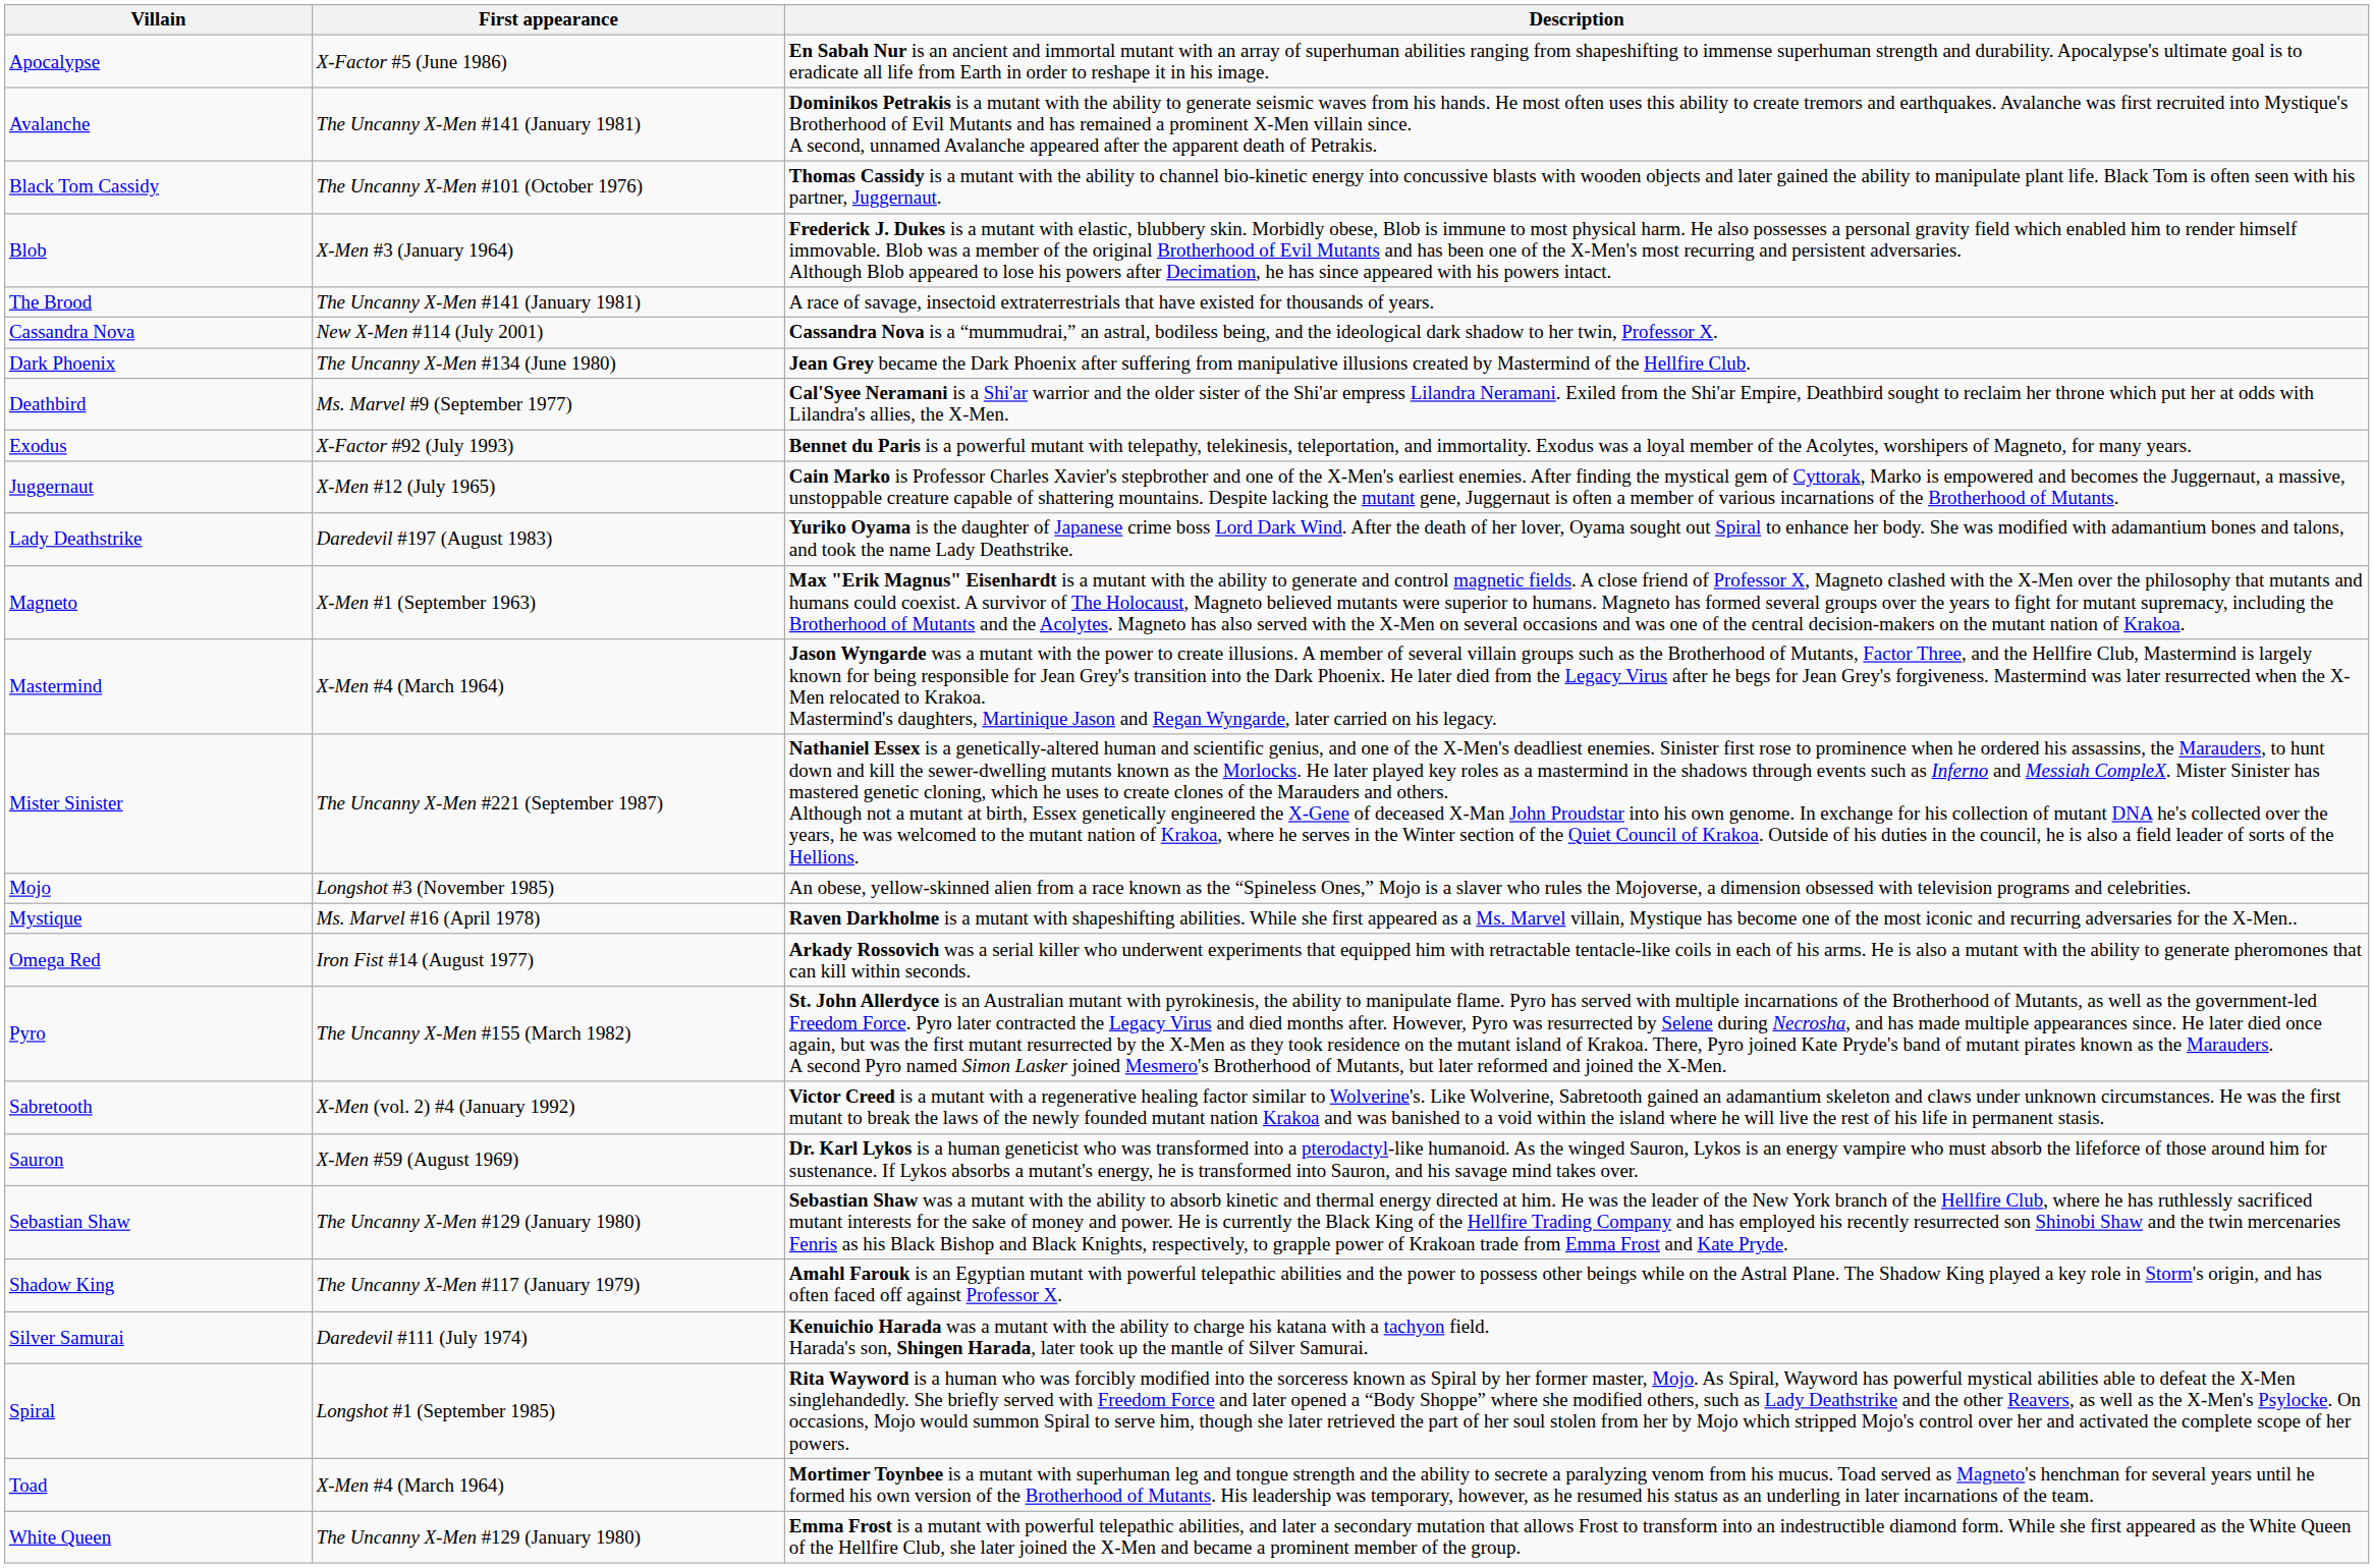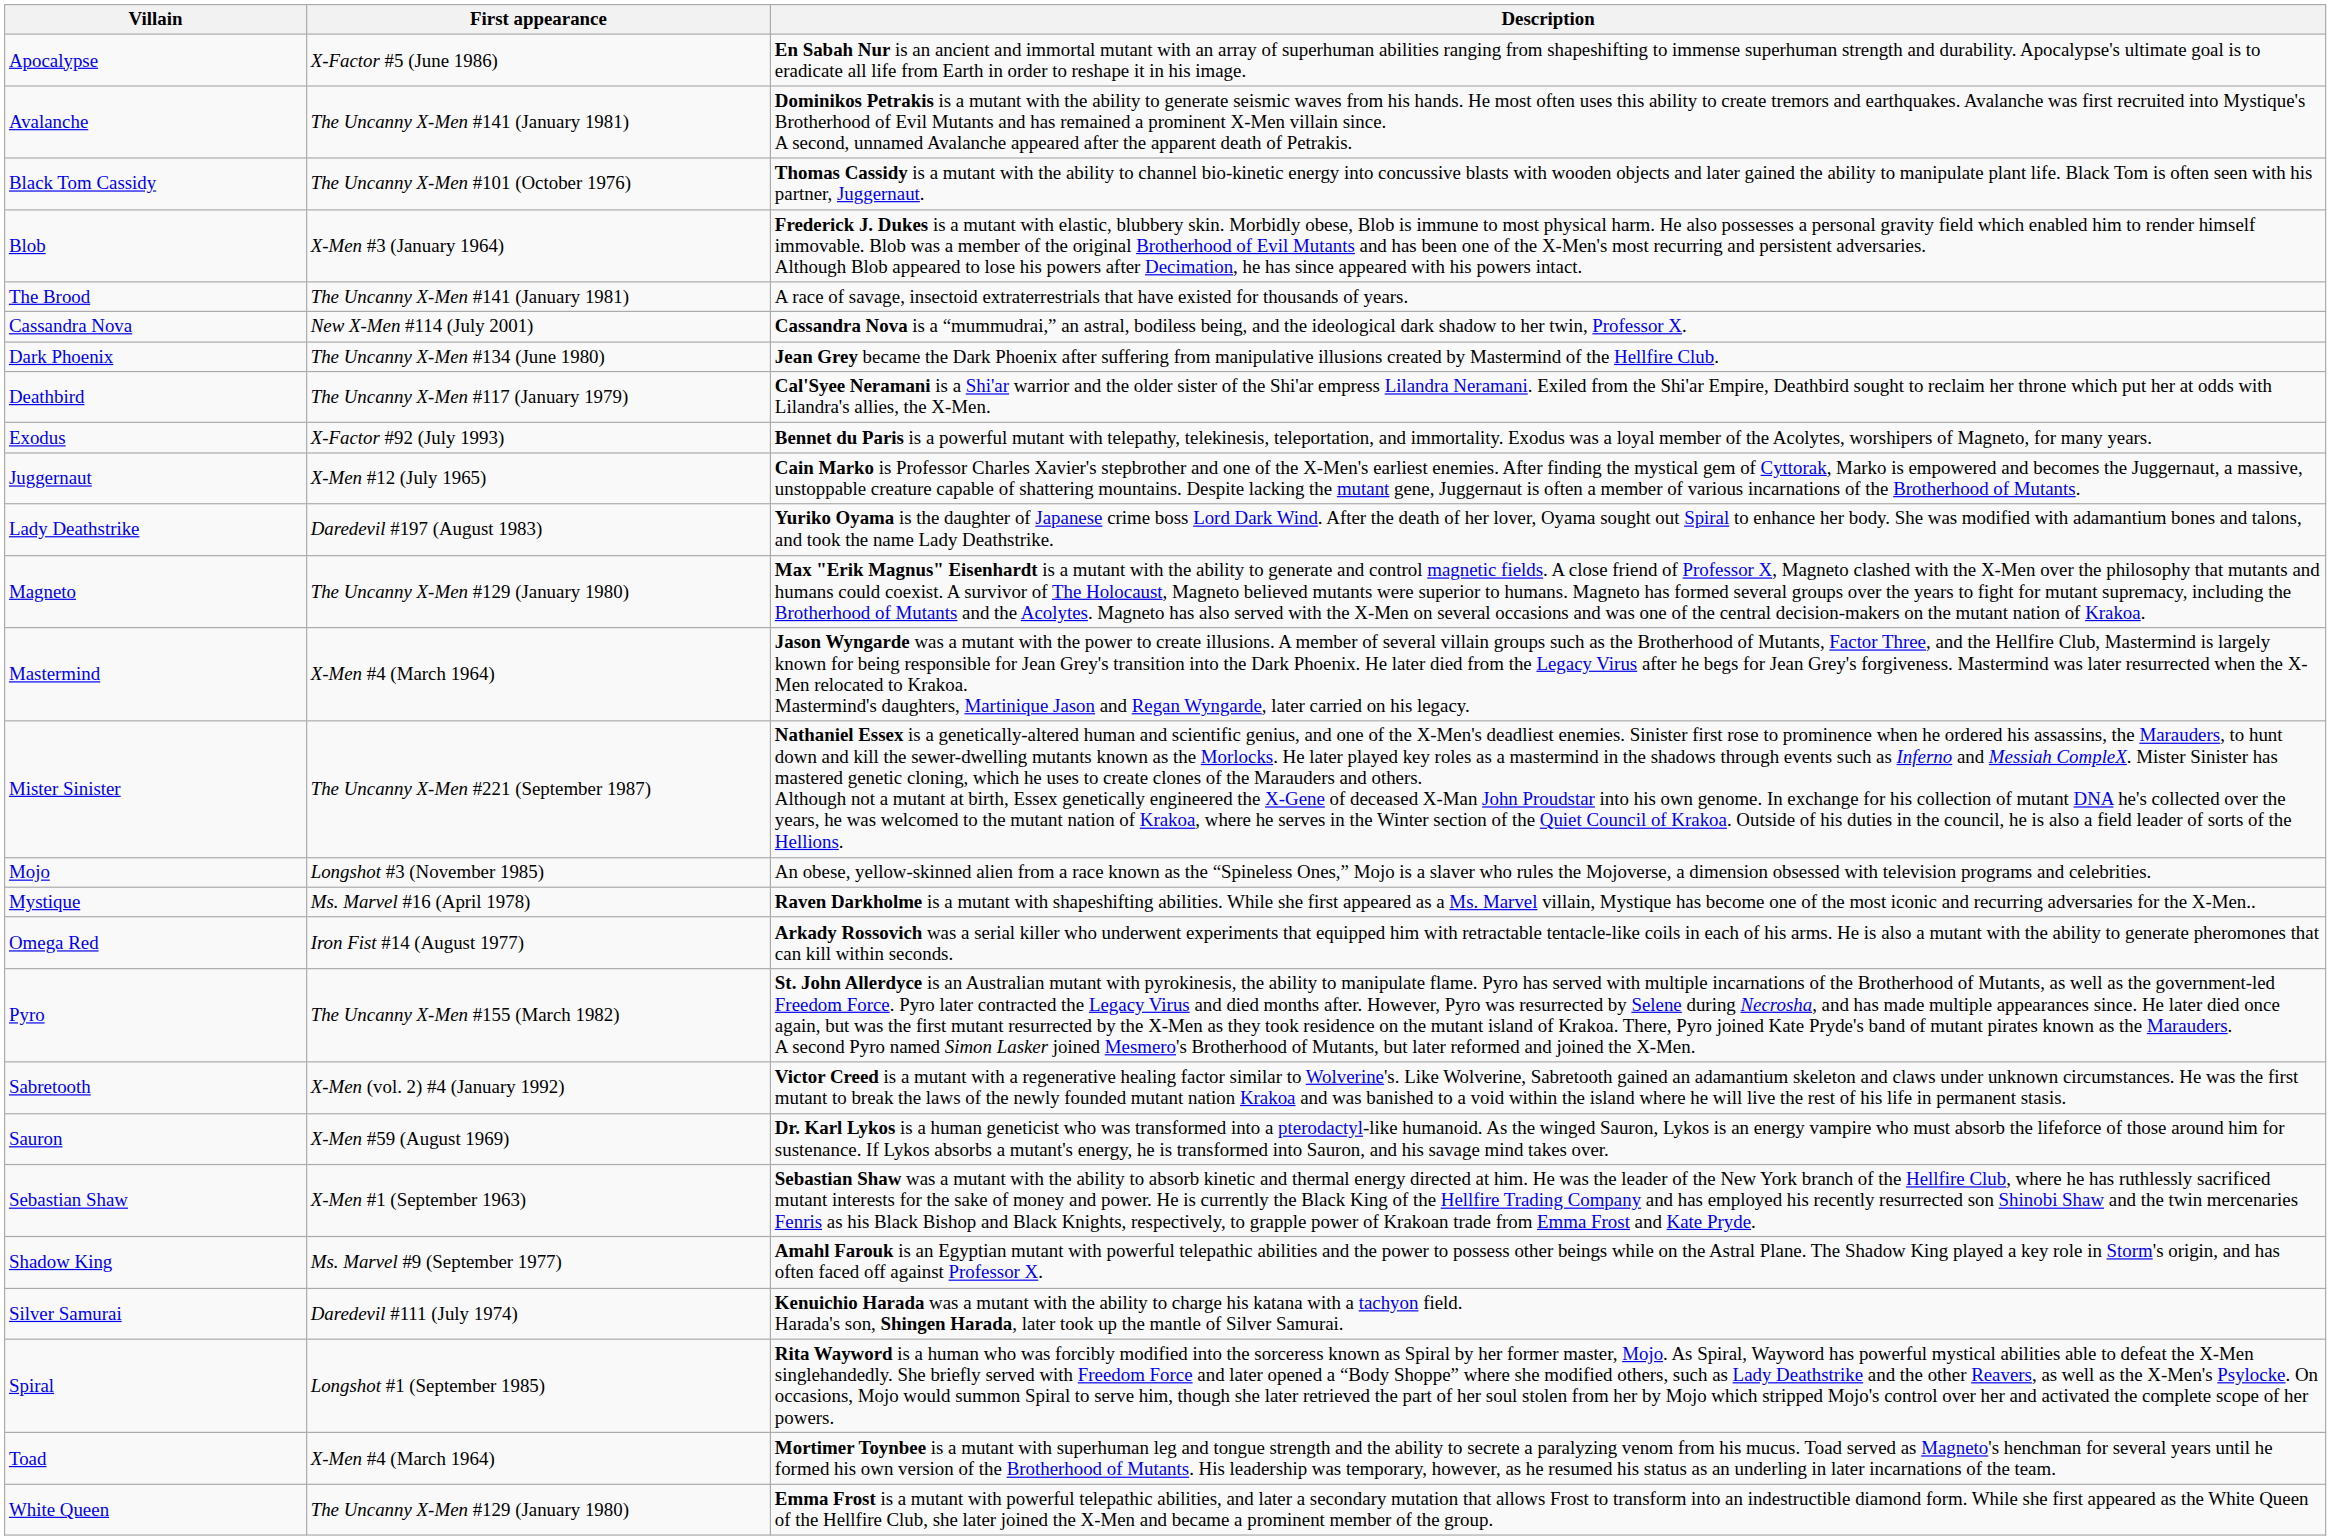Deathbird | First appearance: Ms. Marvel #9 (September 1977) -> The Uncanny X-Men #117 (January 1979)
Magneto | First appearance: X-Men #1 (September 1963) -> The Uncanny X-Men #129 (January 1980)
Sebastian Shaw | First appearance: The Uncanny X-Men #129 (January 1980) -> X-Men #1 (September 1963)
Shadow King | First appearance: The Uncanny X-Men #117 (January 1979) -> Ms. Marvel #9 (September 1977)
